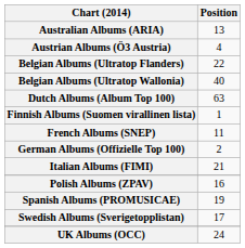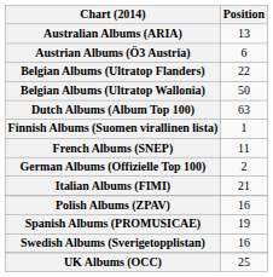Austrian Albums (Ö3 Austria) | Position: 4 -> 6
Belgian Albums (Ultratop Wallonia) | Position: 40 -> 50
Swedish Albums (Sverigetopplistan) | Position: 17 -> 16
UK Albums (OCC) | Position: 24 -> 25
